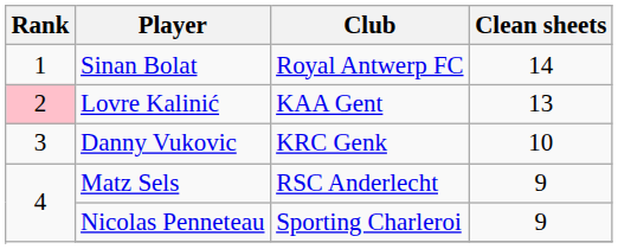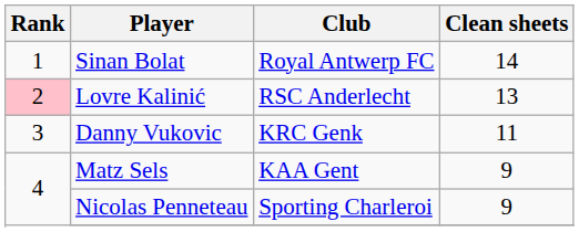Lovre Kalinić | Club: KAA Gent -> RSC Anderlecht
Danny Vukovic | Clean sheets: 10 -> 11
Matz Sels | Club: RSC Anderlecht -> KAA Gent
